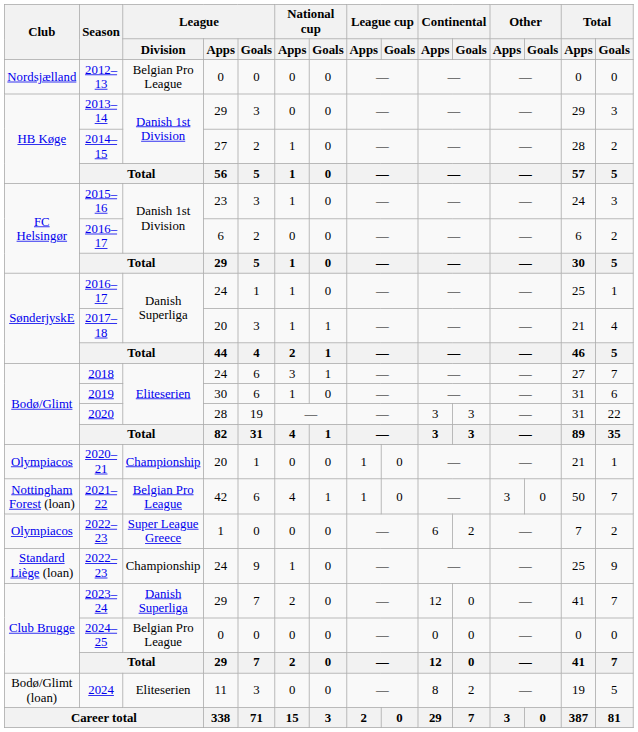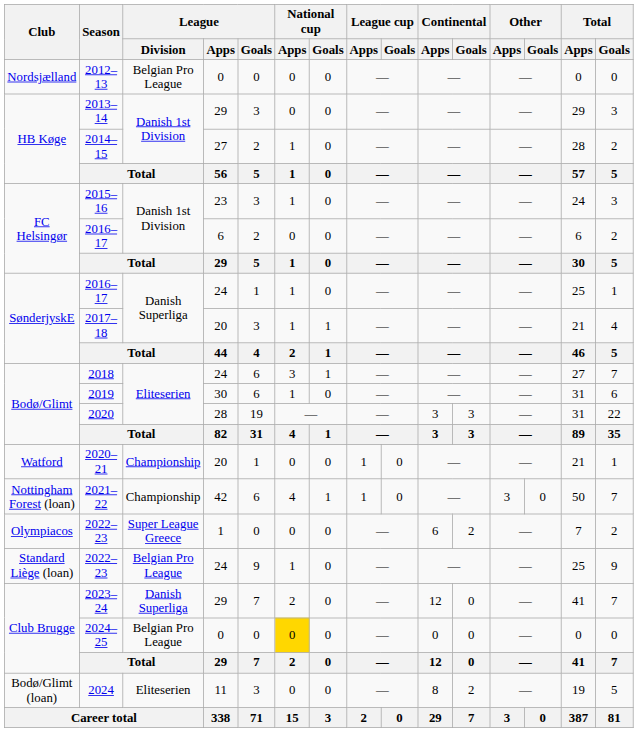2020–21 | Club: Olympiacos -> Watford
2021–22 | League / Division: Belgian Pro League -> Championship
2022–23 / 24 | League / Division: Championship -> Belgian Pro League
2024–25 | National cup / Apps: no background -> gold background
